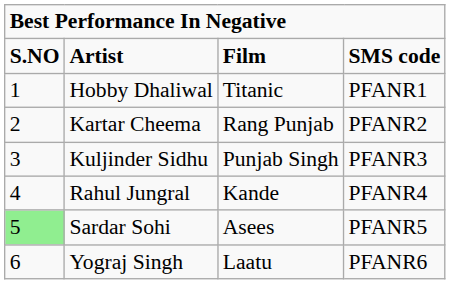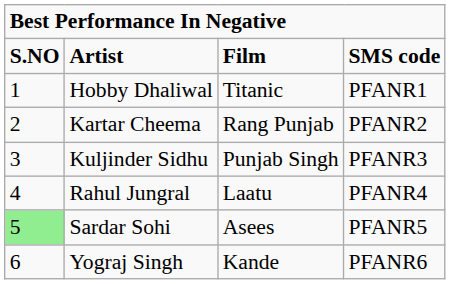Rahul Jungral | column 3: Kande -> Laatu
Yograj Singh | column 3: Laatu -> Kande
